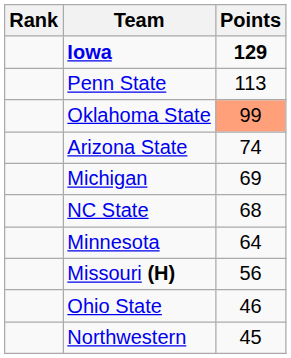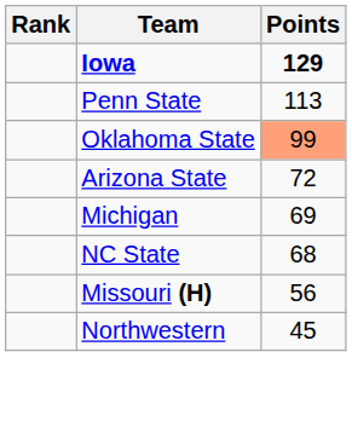Arizona State | Points: 74 -> 72
- row: Minnesota | 64
- row: Ohio State | 46
